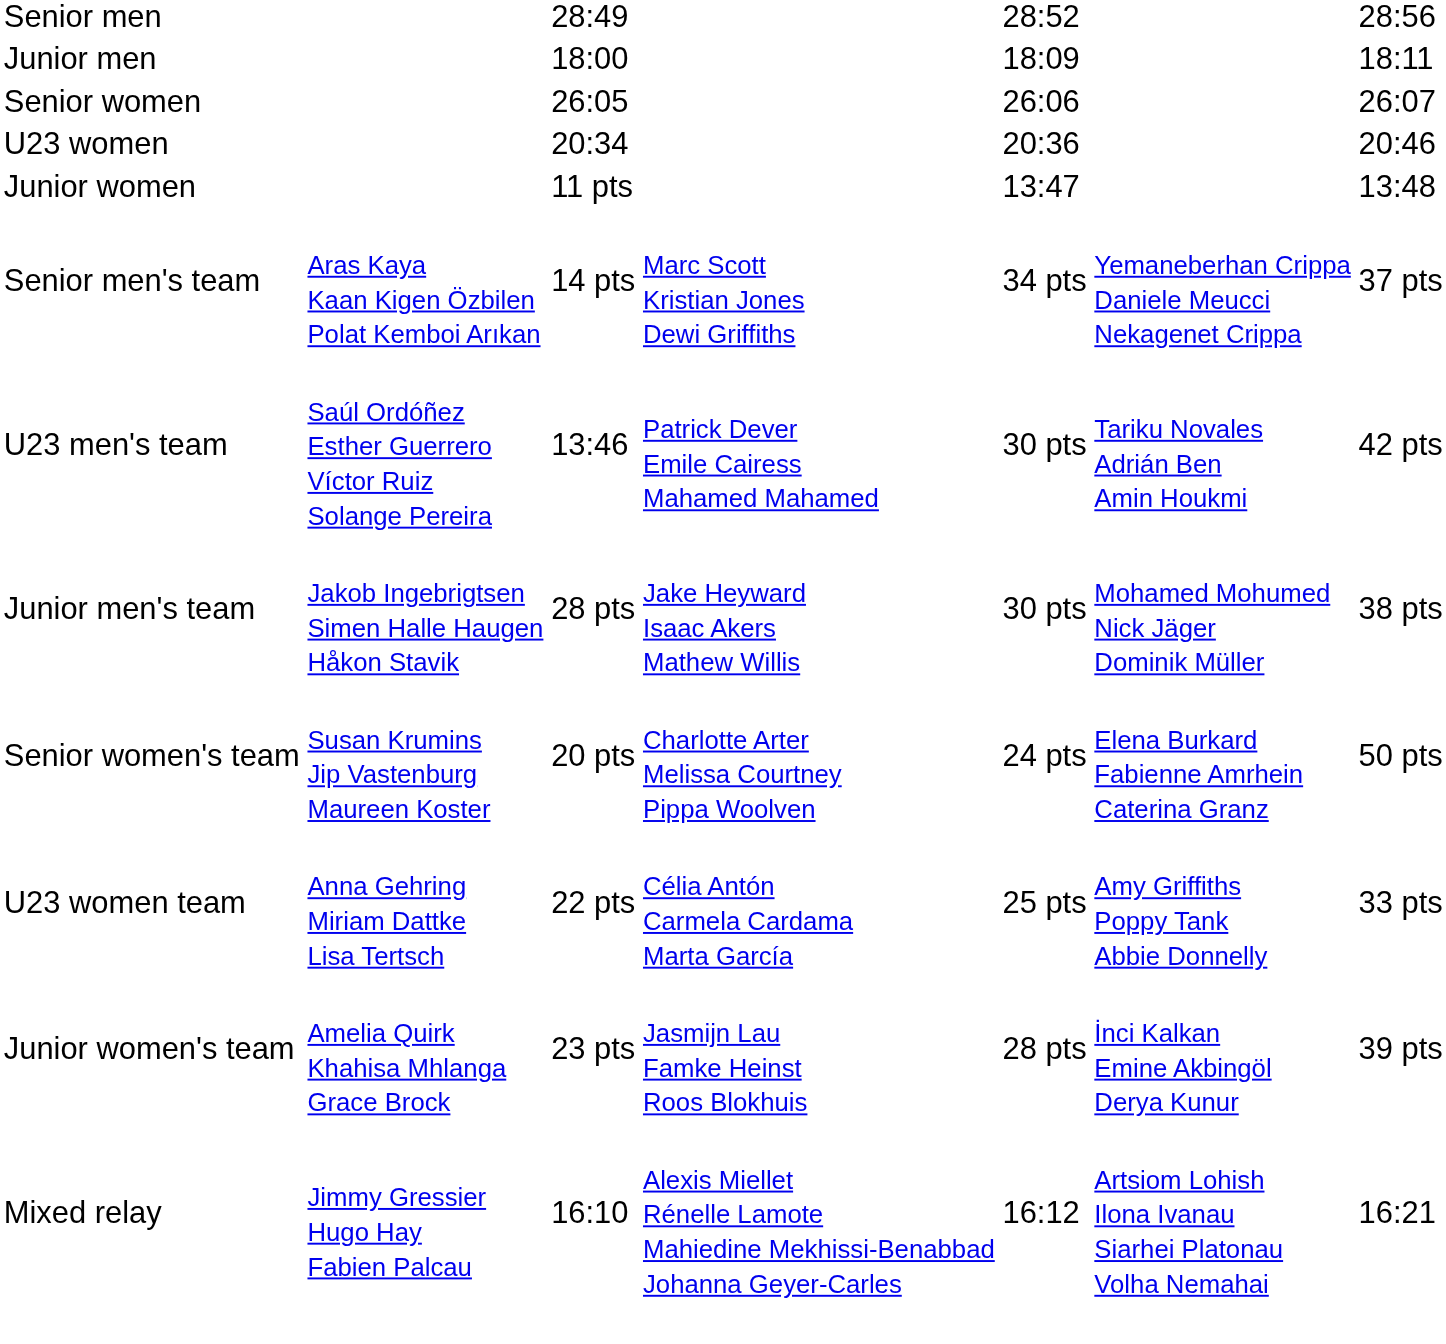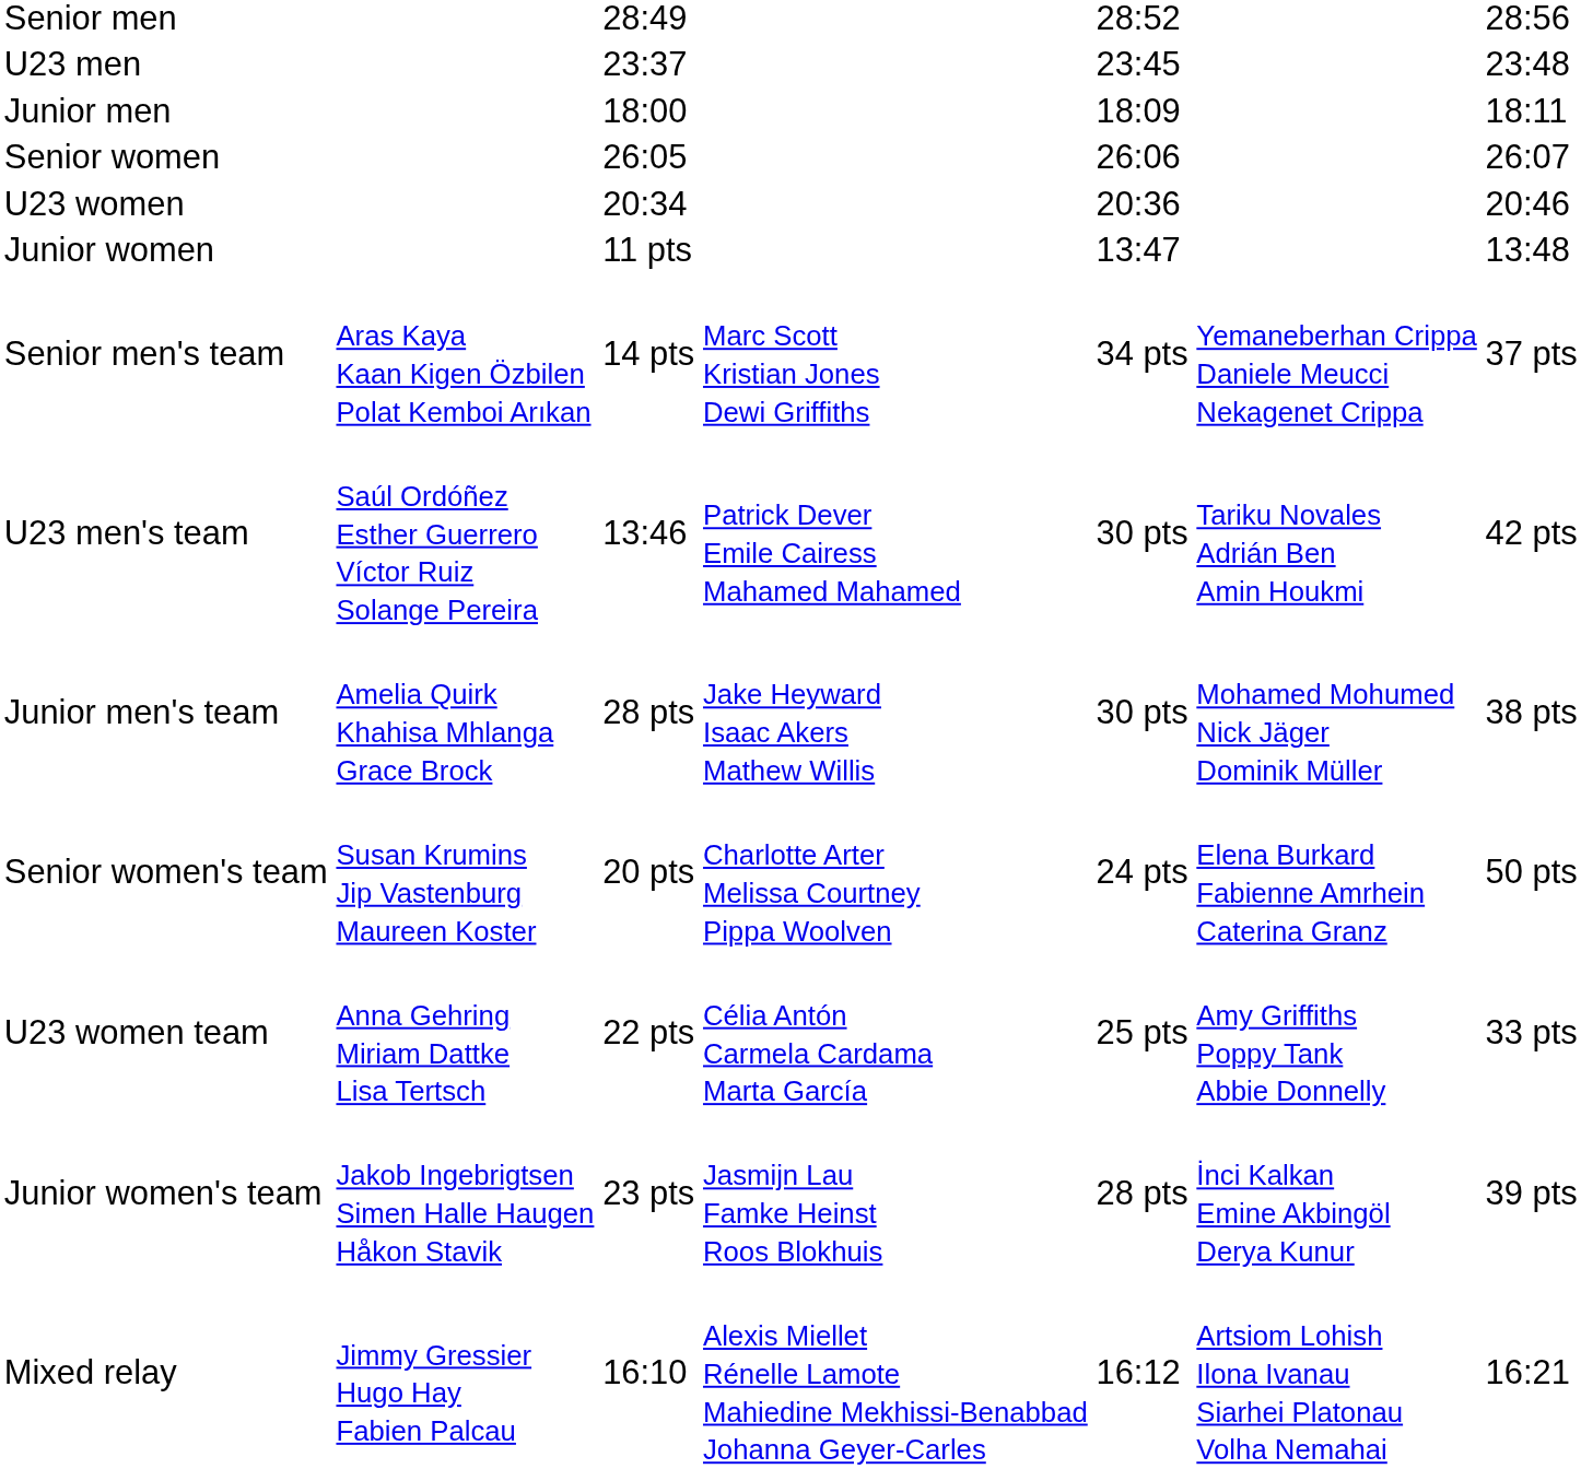+ row: U23 men | 23:37 | 23:45 | 23:48
Junior men's team | column 2: Jakob Ingebrigtsen Simen Halle Haugen Håkon Stavik -> Amelia Quirk Khahisa Mhlanga Grace Brock
Junior women's team | column 2: Amelia Quirk Khahisa Mhlanga Grace Brock -> Jakob Ingebrigtsen Simen Halle Haugen Håkon Stavik
